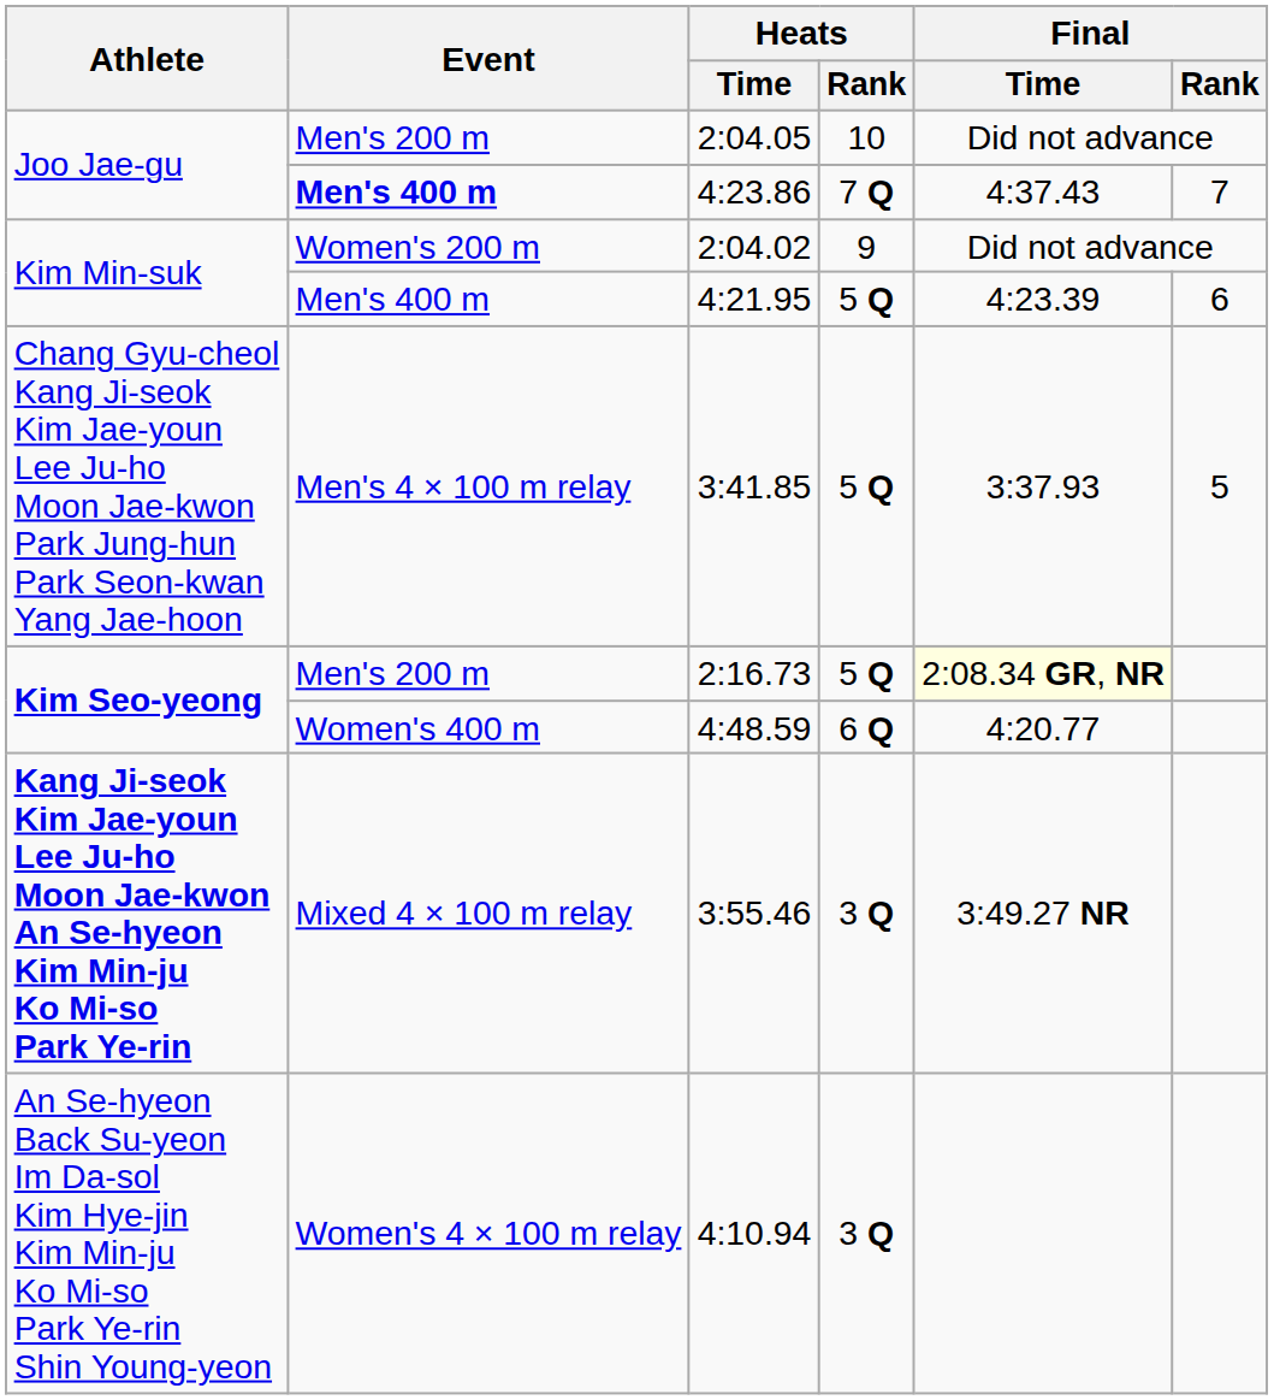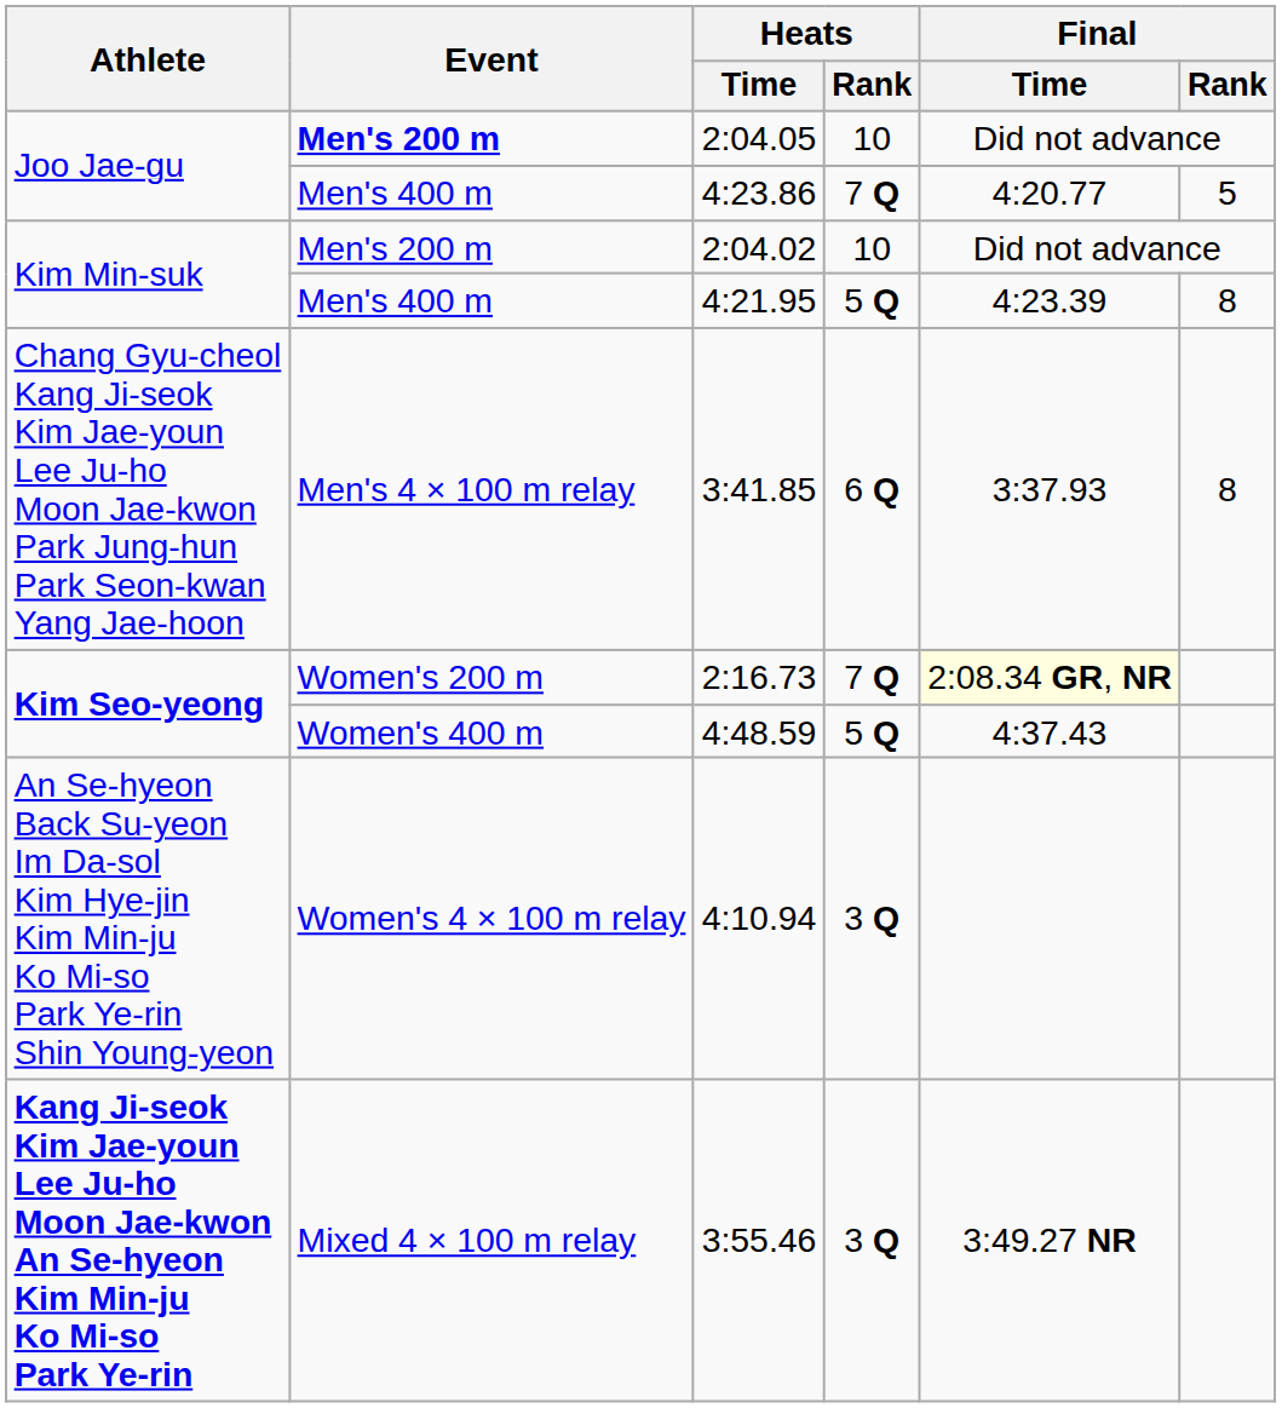2:04.05 | Event: normal -> bold
4:23.86 | Event: bold -> normal
4:23.86 | Final / Time: 4:37.43 -> 4:20.77
4:23.86 | Final / Rank: 7 -> 5
2:04.02 | Event: Women's 200 m -> Men's 200 m
2:04.02 | Heats / Rank: 9 -> 10
4:21.95 | Final / Rank: 6 -> 8
3:41.85 | Heats / Rank: 5 Q -> 6 Q
3:41.85 | Final / Rank: 5 -> 8
2:16.73 | Event: Men's 200 m -> Women's 200 m
2:16.73 | Heats / Rank: 5 Q -> 7 Q
4:48.59 | Heats / Rank: 6 Q -> 5 Q
4:48.59 | Final / Time: 4:20.77 -> 4:37.43
rows swapped: 4:10.94 <-> 3:55.46
